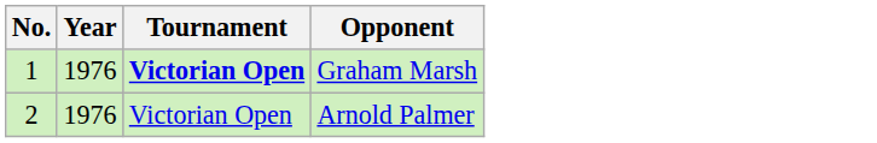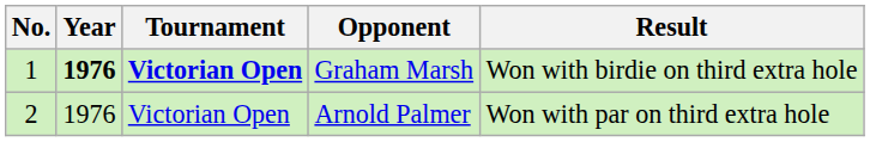+ column: Result | Won with birdie on third extra hole | Won with par on third extra hole
Graham Marsh | Year: normal -> bold
